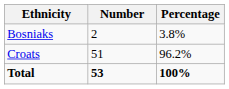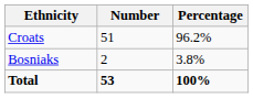rows swapped: Croats <-> Bosniaks
